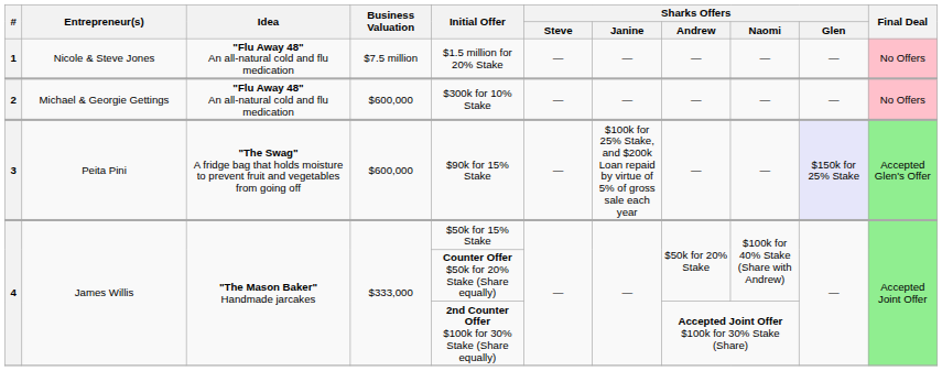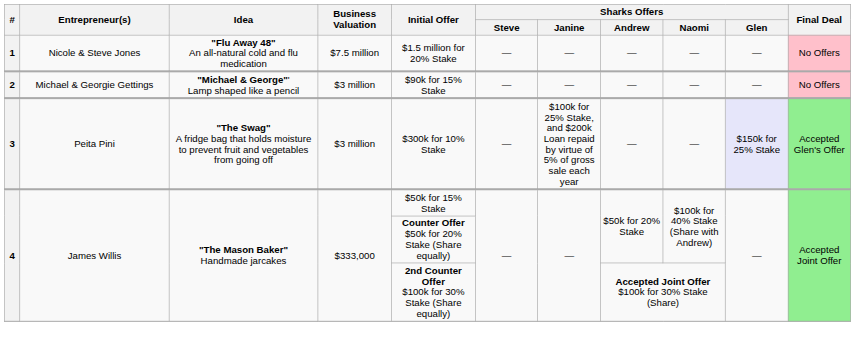2 | Idea: "Flu Away 48" An all-natural cold and flu medication -> "Michael & George"' Lamp shaped like a pencil
2 | Business Valuation: $600,000 -> $3 million
2 | Initial Offer: $300k for 10% Stake -> $90k for 15% Stake
3 | Business Valuation: $600,000 -> $3 million
3 | Initial Offer: $90k for 15% Stake -> $300k for 10% Stake
